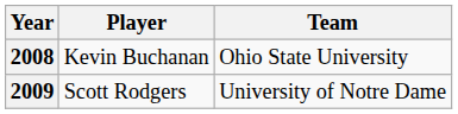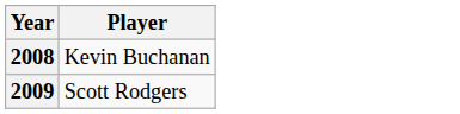- column: Team | Ohio State University | University of Notre Dame
